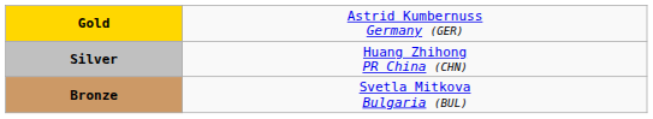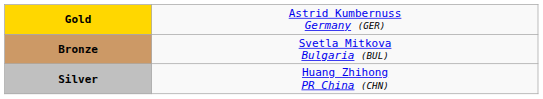rows swapped: Silver <-> Bronze
